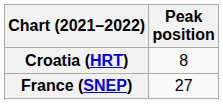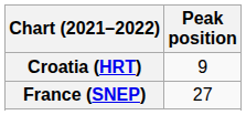Croatia (HRT) | Peak position: 8 -> 9
